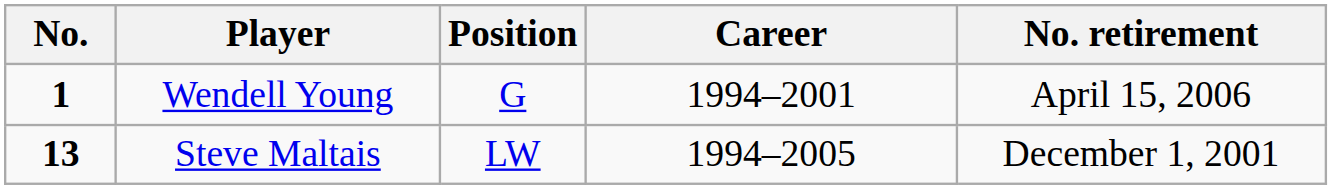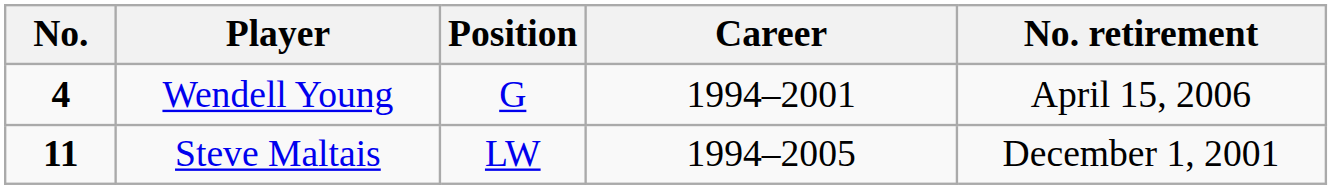Wendell Young | No.: 1 -> 4
Steve Maltais | No.: 13 -> 11
